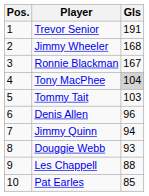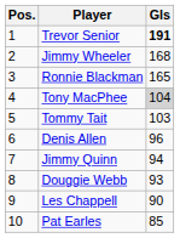Trevor Senior | Gls: normal -> bold
Ronnie Blackman | Gls: 167 -> 165
Les Chappell | Gls: 88 -> 90
